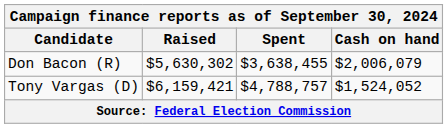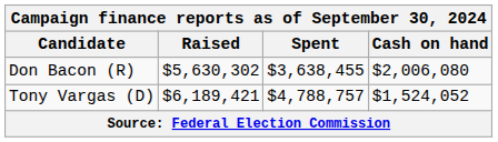Don Bacon (R) | Cash on hand: $2,006,079 -> $2,006,080
Tony Vargas (D) | Raised: $6,159,421 -> $6,189,421
